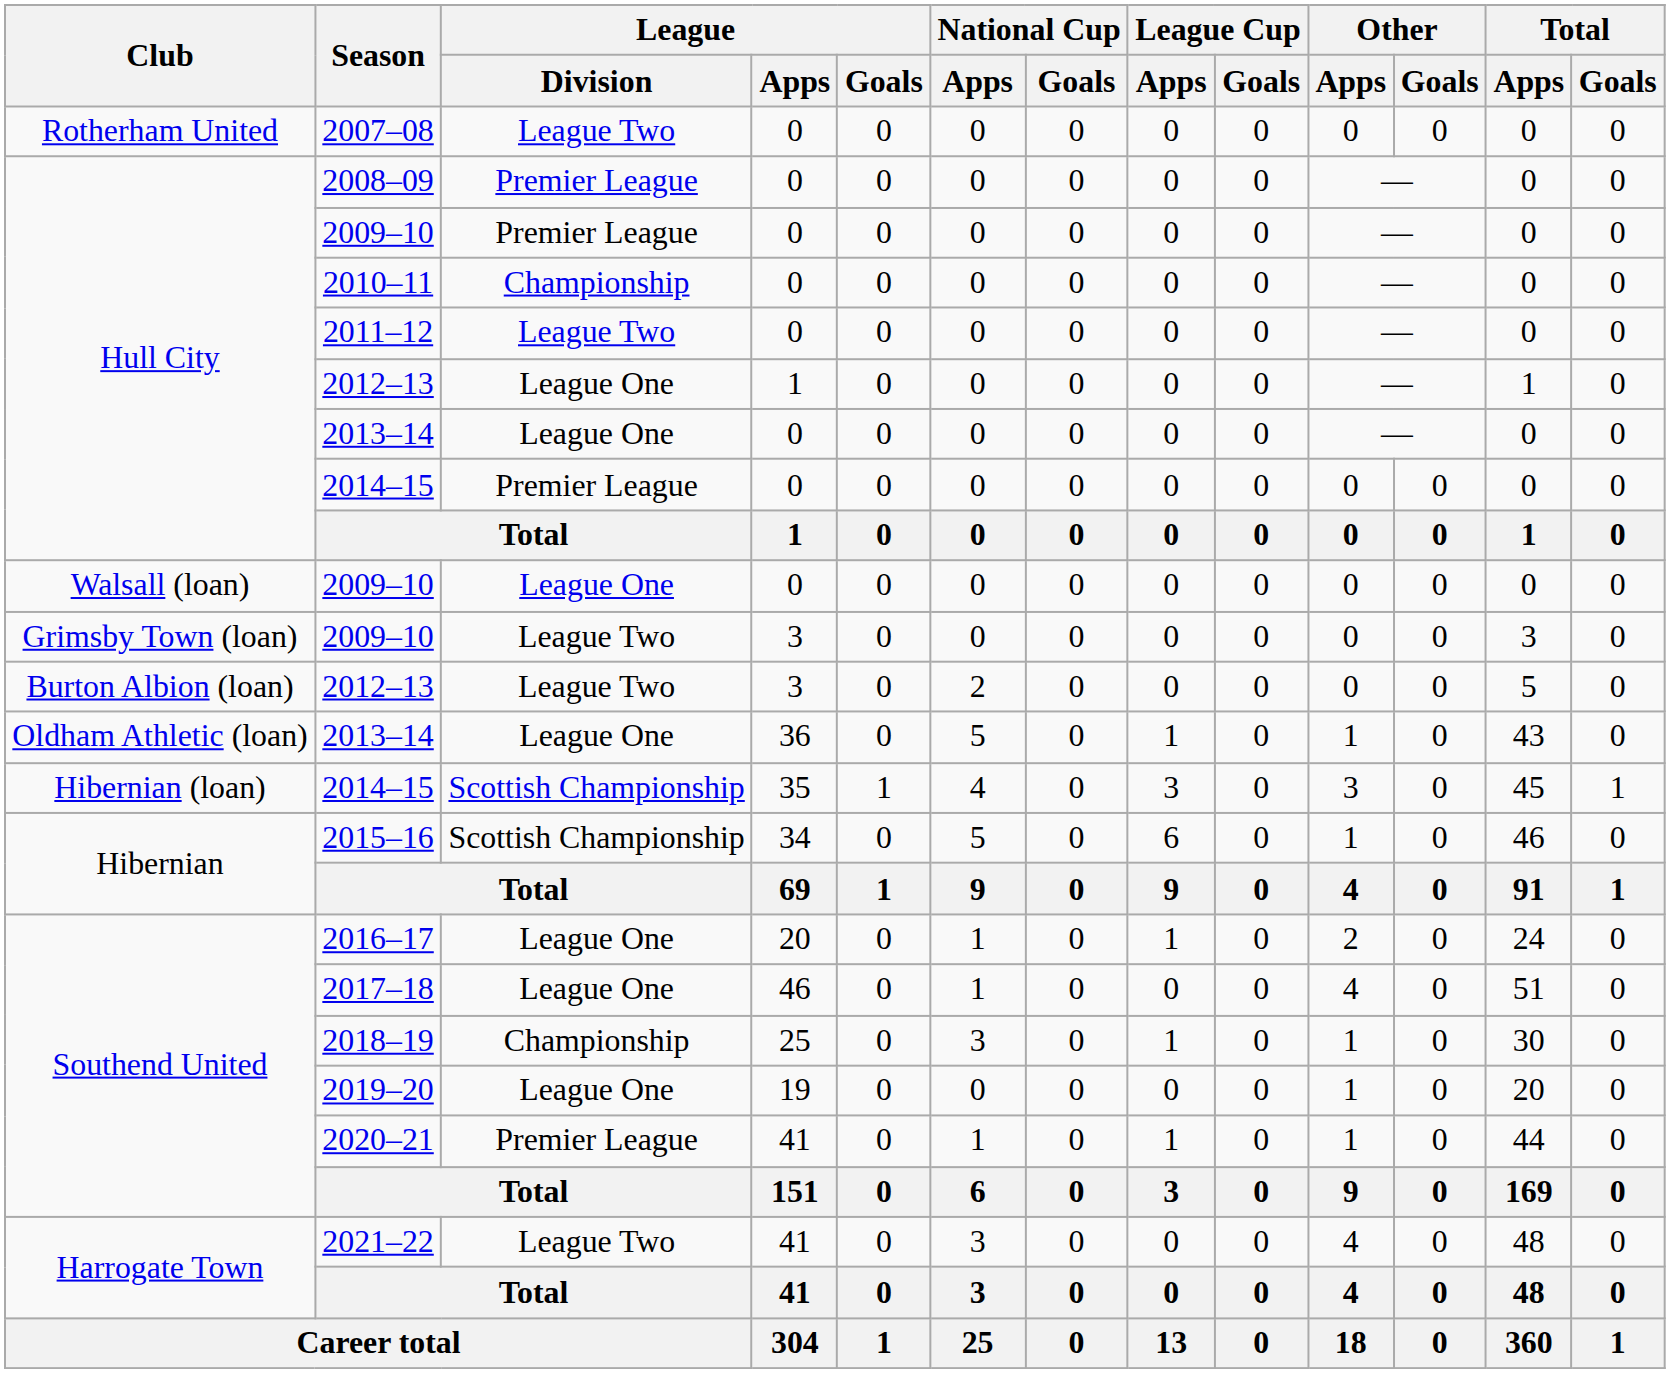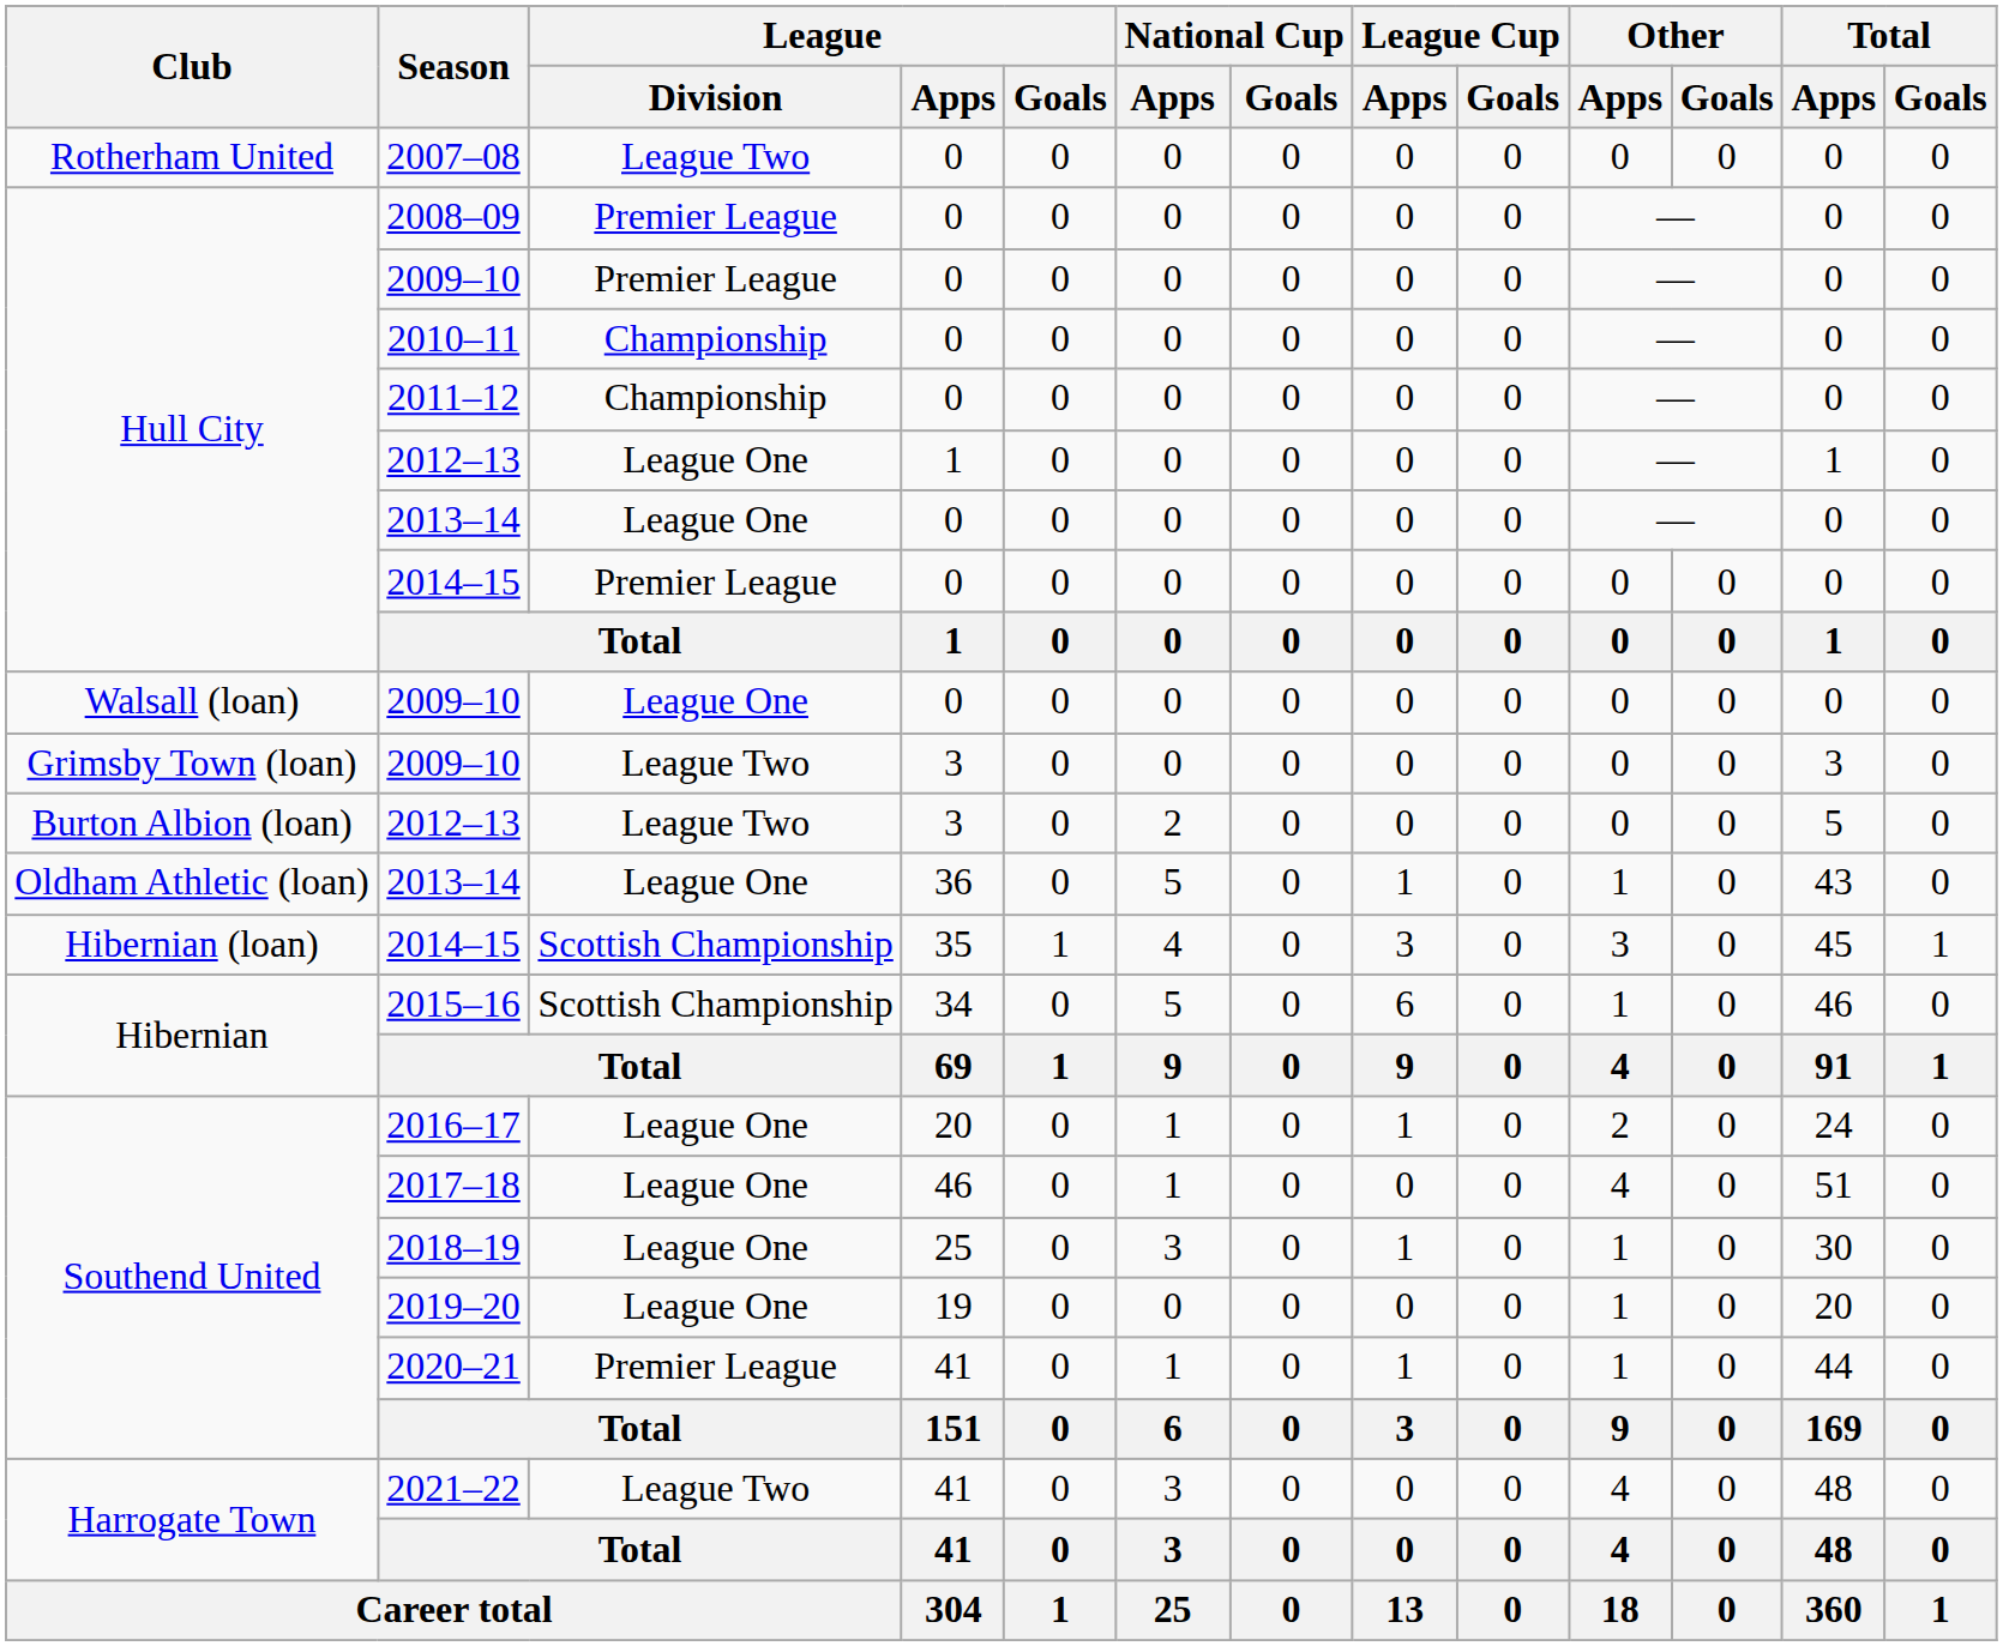2011–12 | League / Division: League Two -> Championship
2018–19 | League / Division: Championship -> League One
